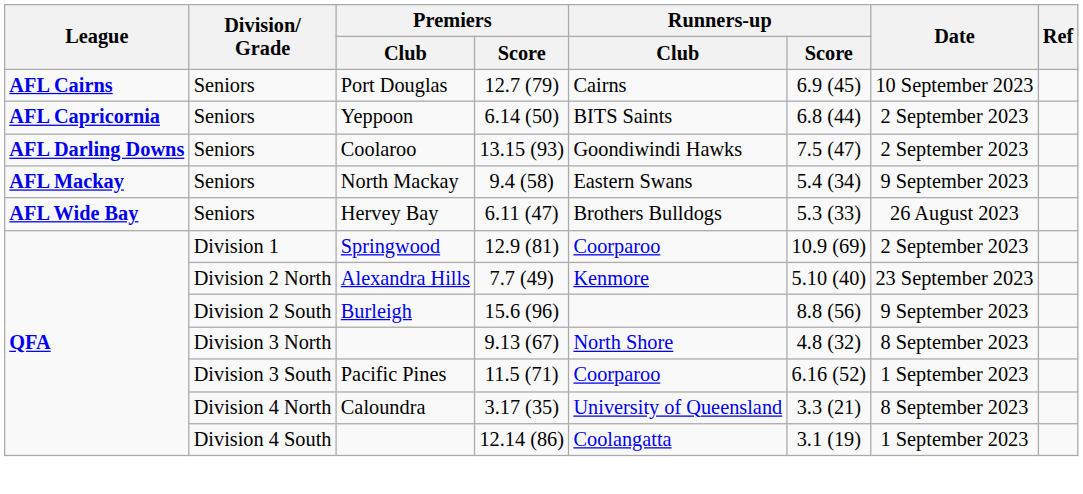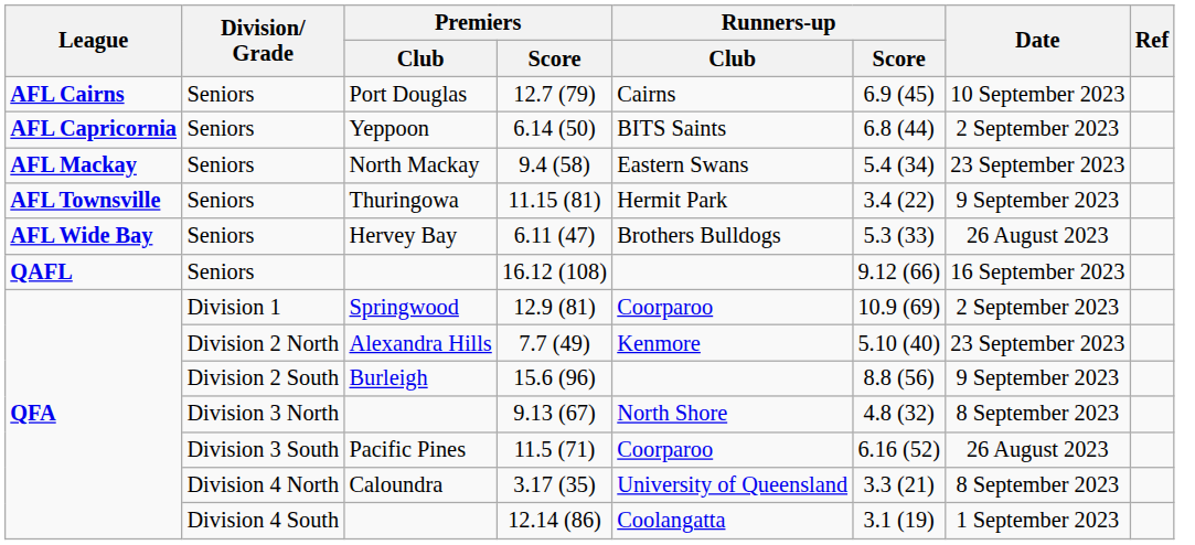- row: AFL Darling Downs | Seniors | Coolaroo | 13.15 (93) | Goondiwindi Hawks | 7.5 (47) | 2 September 2023
9.4 (58) | Date: 9 September 2023 -> 23 September 2023
+ row: AFL Townsville | Seniors | Thuringowa | 11.15 (81) | Hermit Park | 3.4 (22) | 9 September 2023
+ row: QAFL | Seniors | 16.12 (108) | 9.12 (66) | 16 September 2023
11.5 (71) | Date: 1 September 2023 -> 26 August 2023
